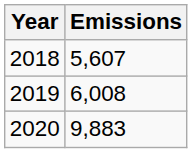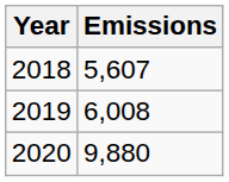2020 | Emissions: 9,883 -> 9,880
